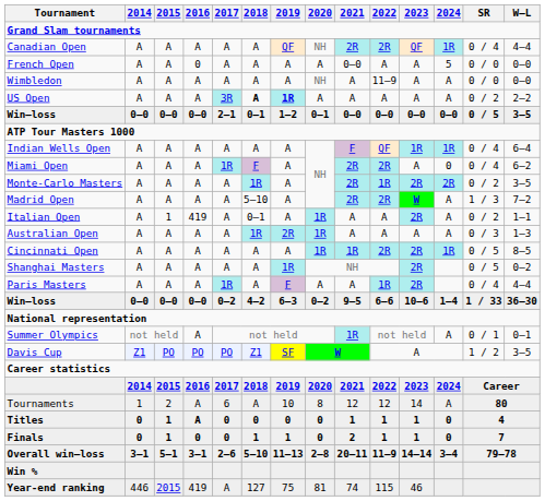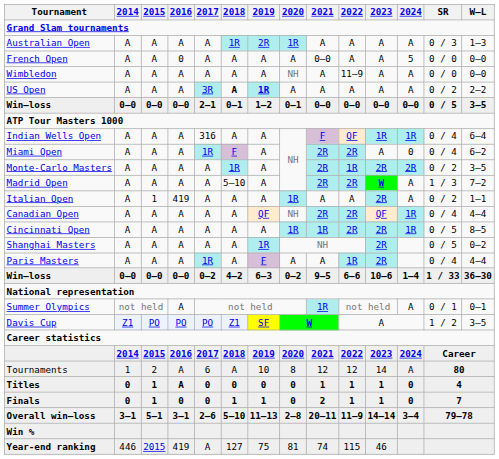rows swapped: Australian Open <-> Canadian Open
Indian Wells Open | 2017: A -> 316
Italian Open | 2018: 0–1 -> A
